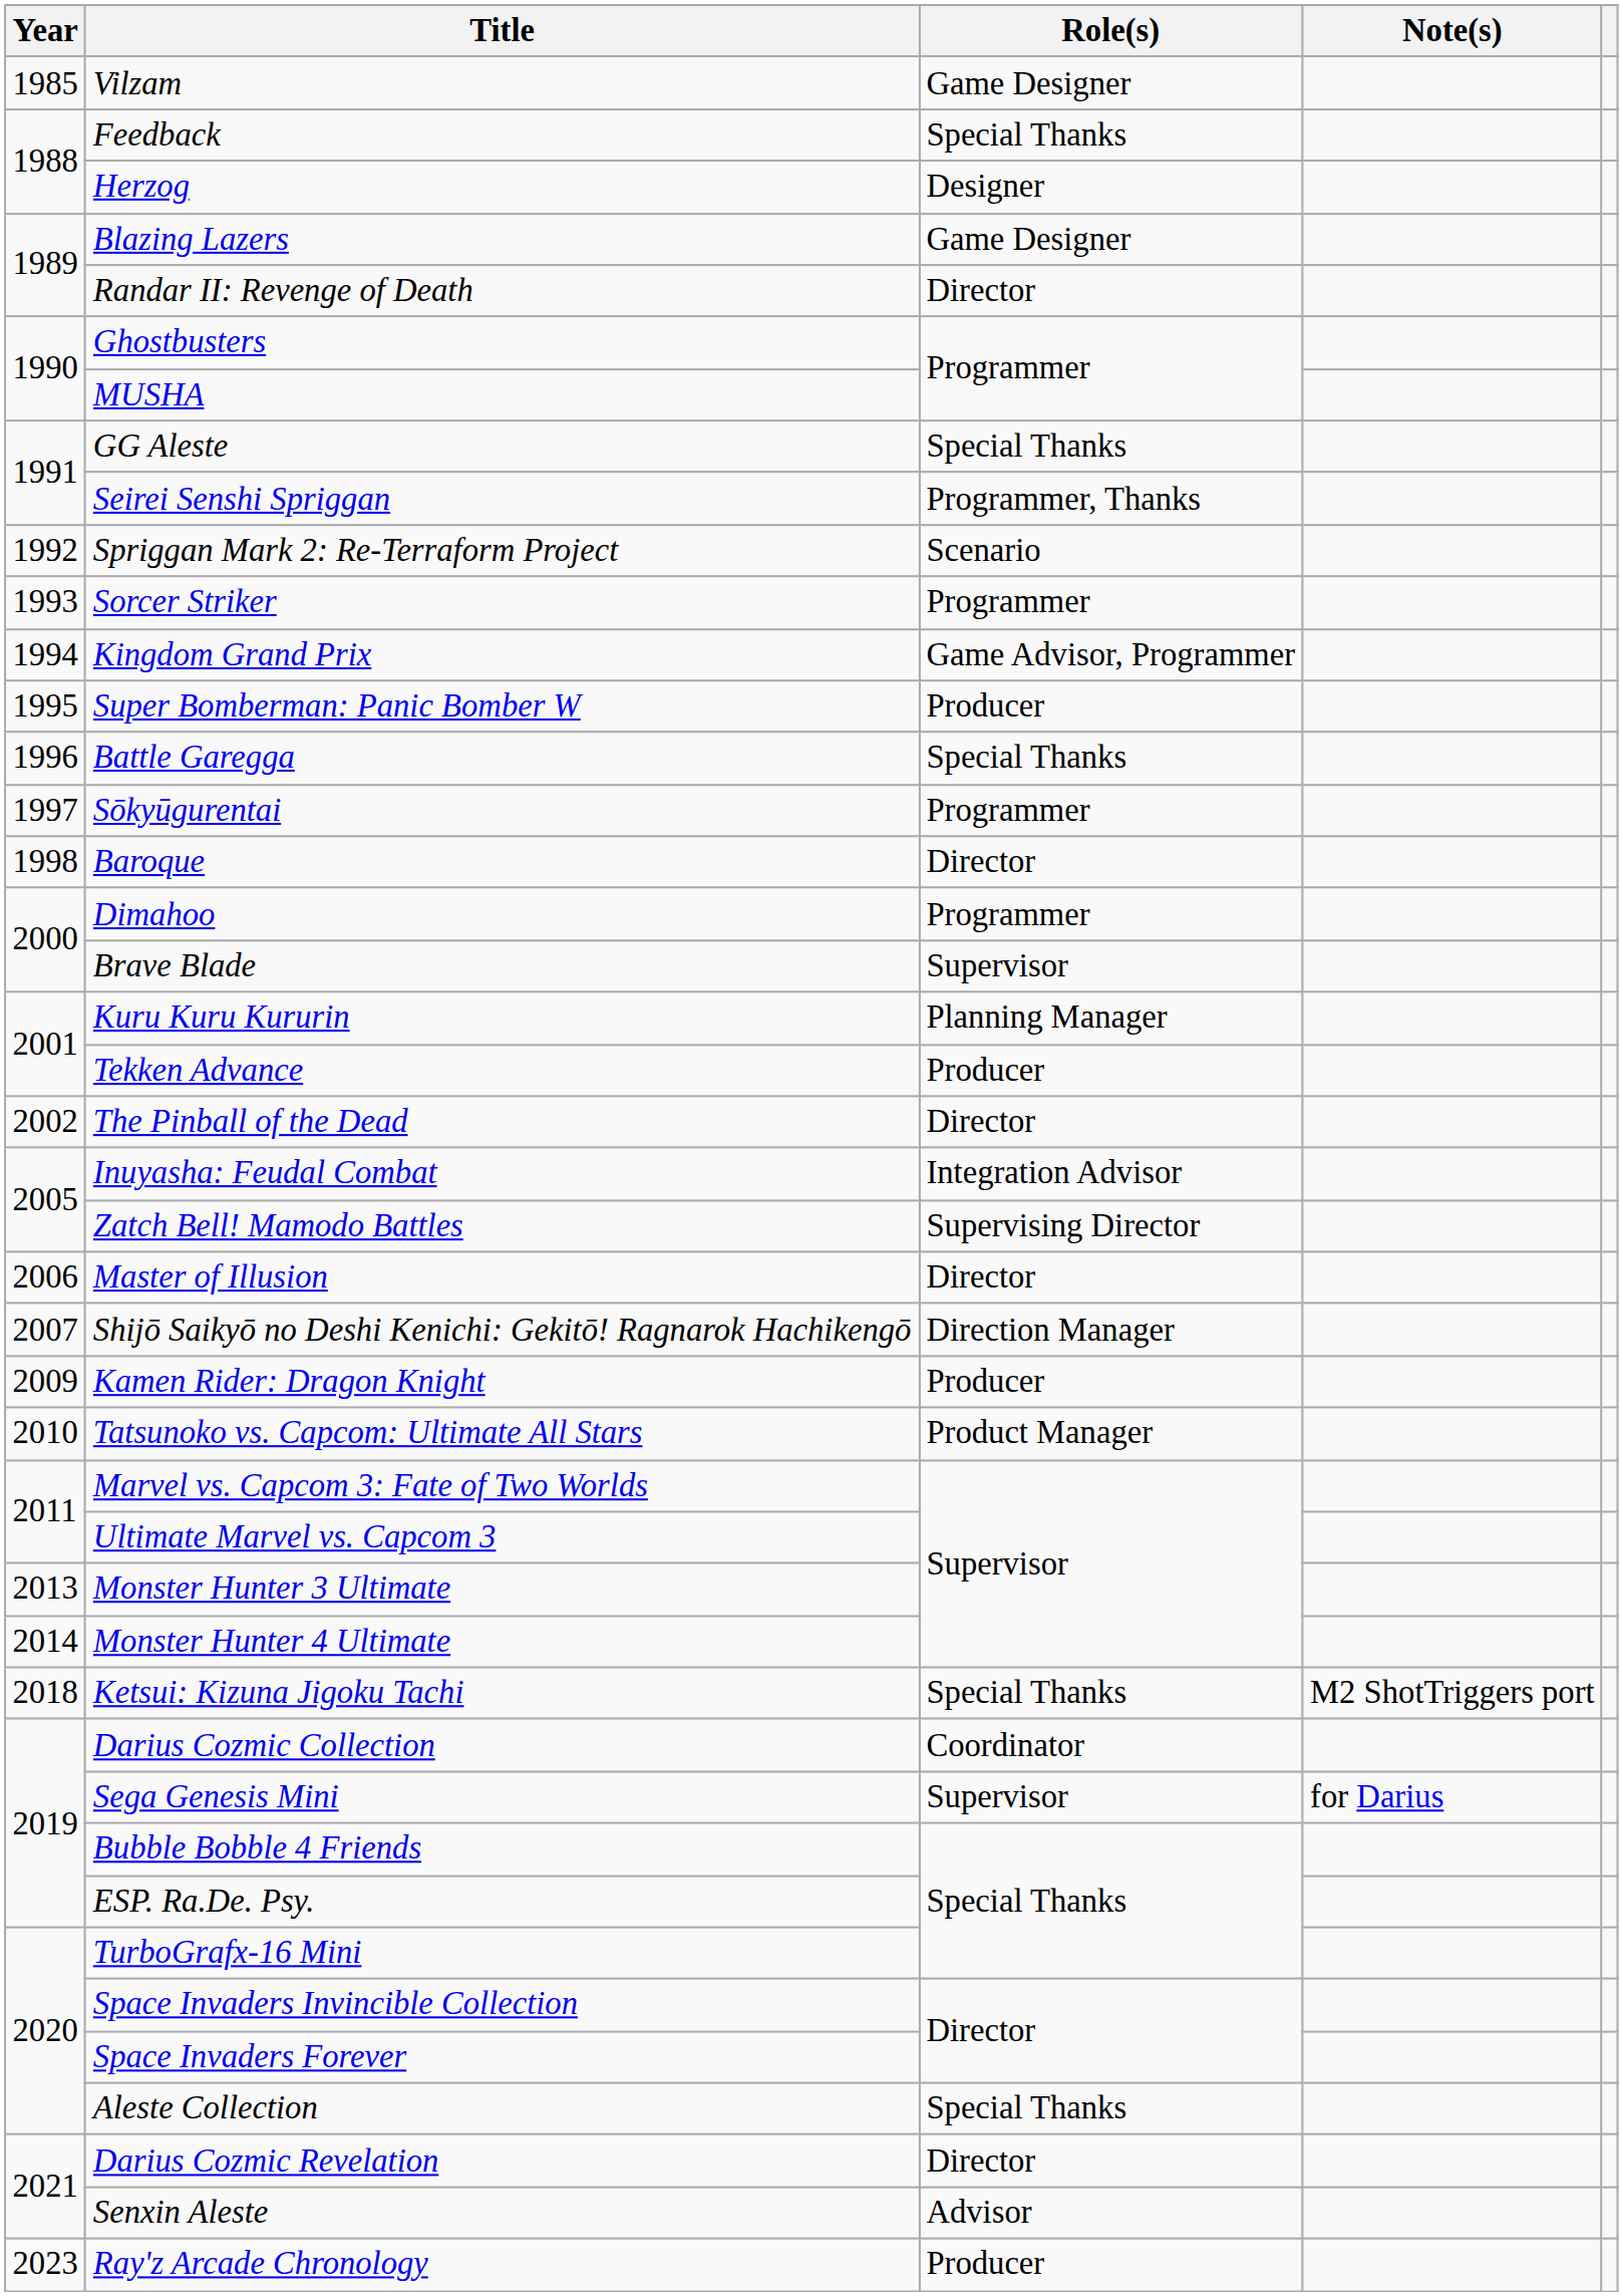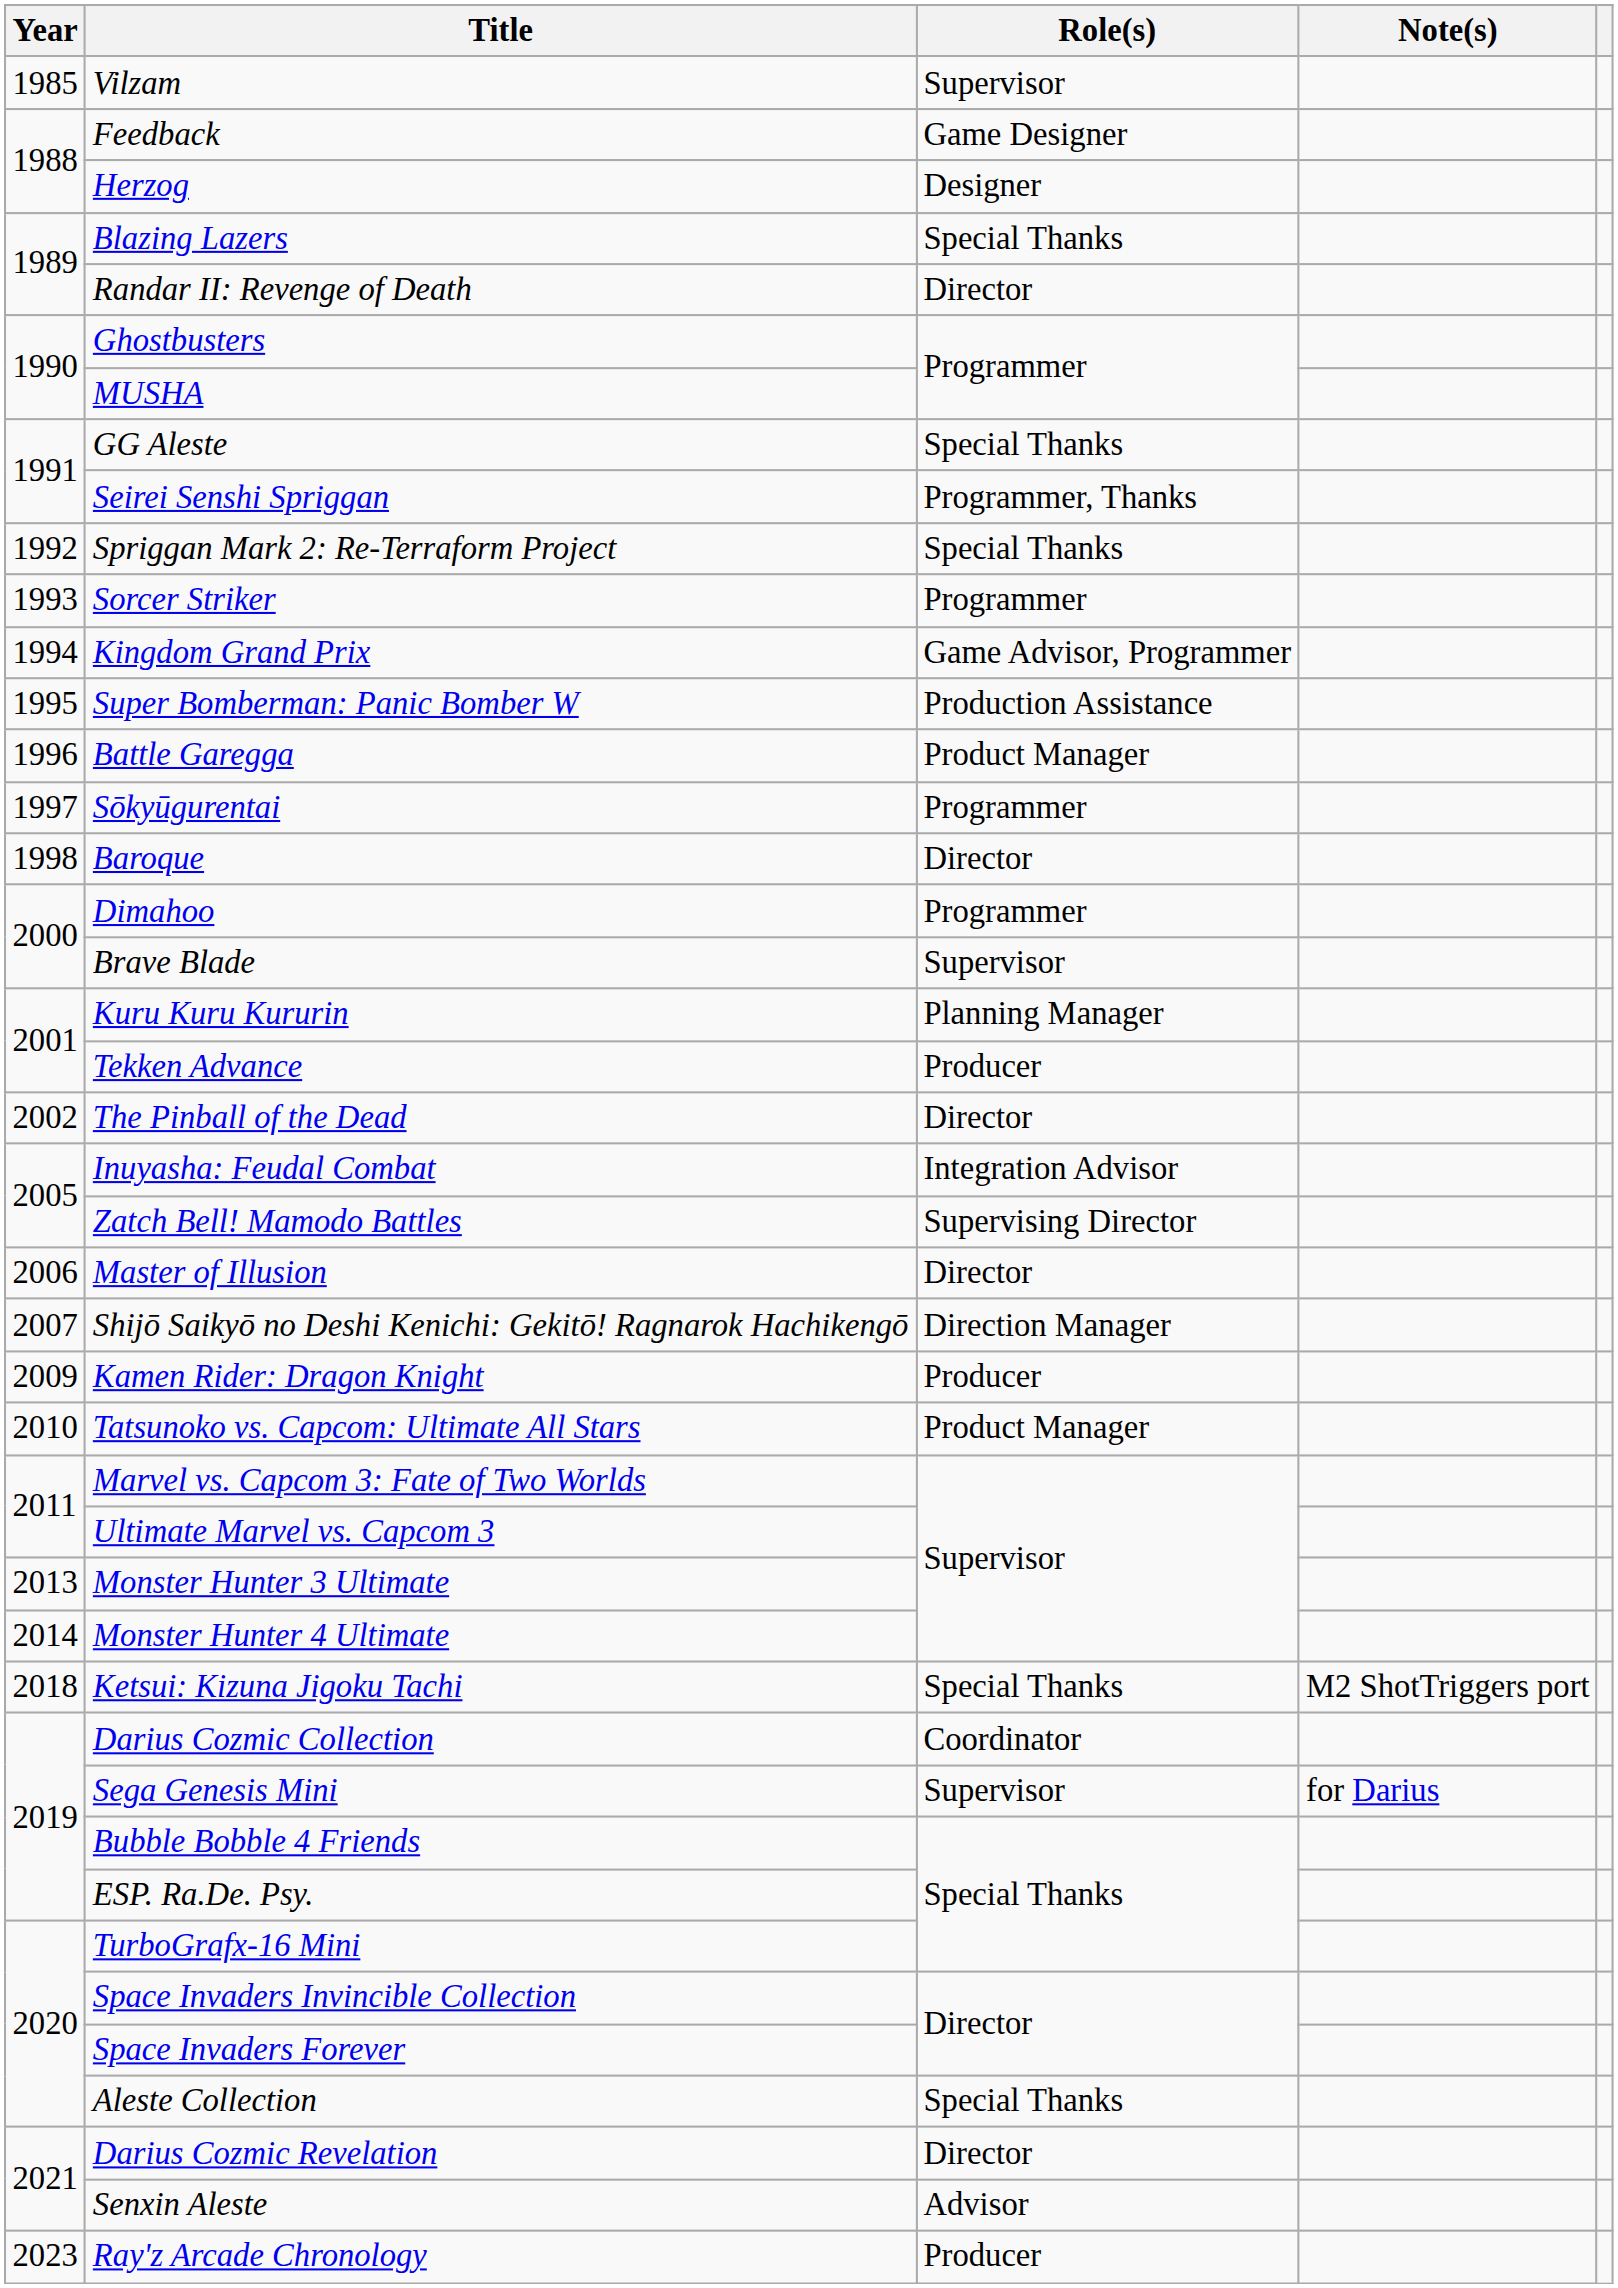Vilzam | Role(s): Game Designer -> Supervisor
Feedback | Role(s): Special Thanks -> Game Designer
Blazing Lazers | Role(s): Game Designer -> Special Thanks
Spriggan Mark 2: Re-Terraform Project | Role(s): Scenario -> Special Thanks
Super Bomberman: Panic Bomber W | Role(s): Producer -> Production Assistance
Battle Garegga | Role(s): Special Thanks -> Product Manager
